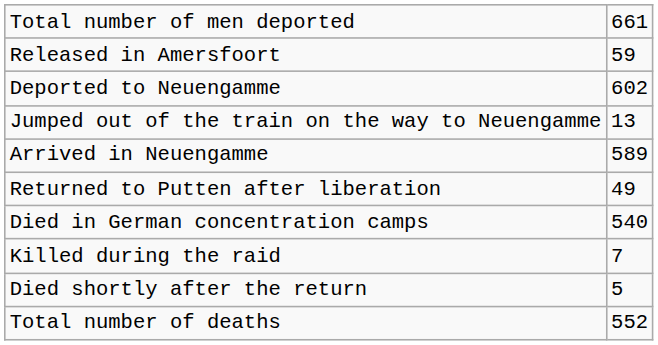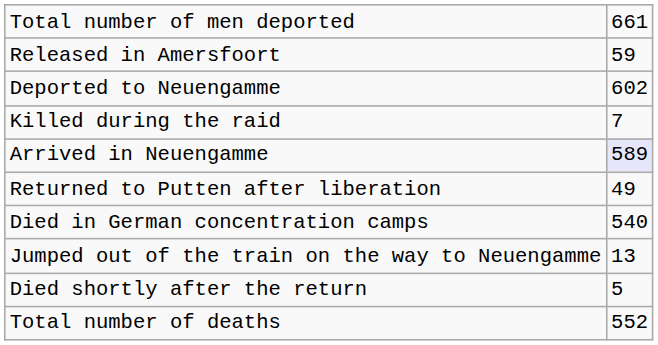rows swapped: Jumped out of the train on the way to Neuengamme <-> Killed during the raid
Arrived in Neuengamme | column 2: no background -> lavender background
